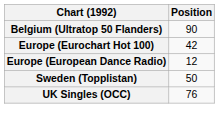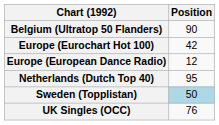+ row: Netherlands (Dutch Top 40) | 95
Sweden (Topplistan) | Position: no background -> lightblue background
